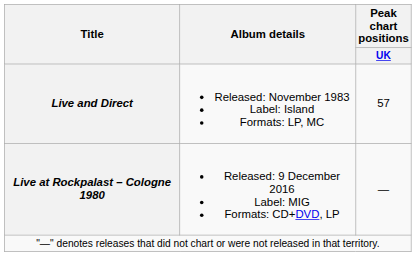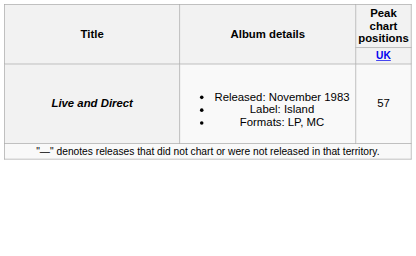- row: Live at Rockpalast – Cologne 1980 | Released: 9 December 2016 Label: MIG Formats: CD+DVD, LP | —
